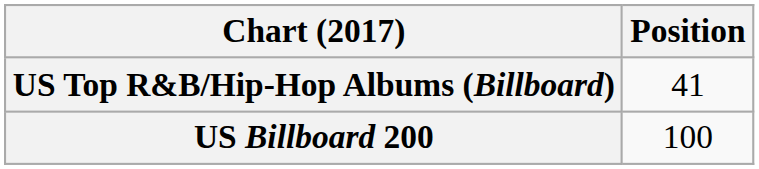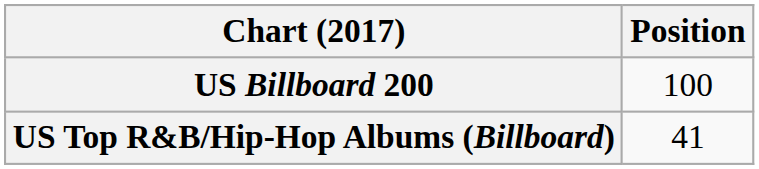rows swapped: US Billboard 200 <-> US Top R&B/Hip-Hop Albums (Billboard)
